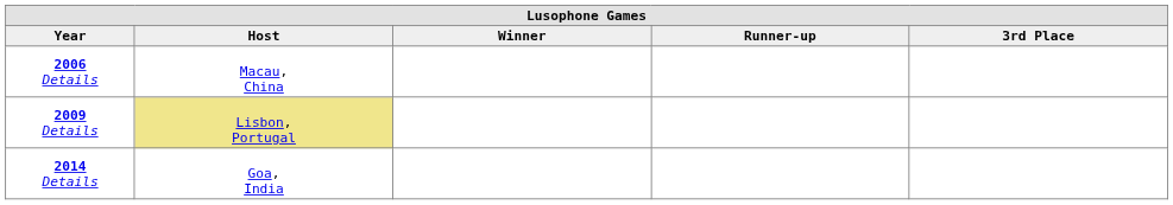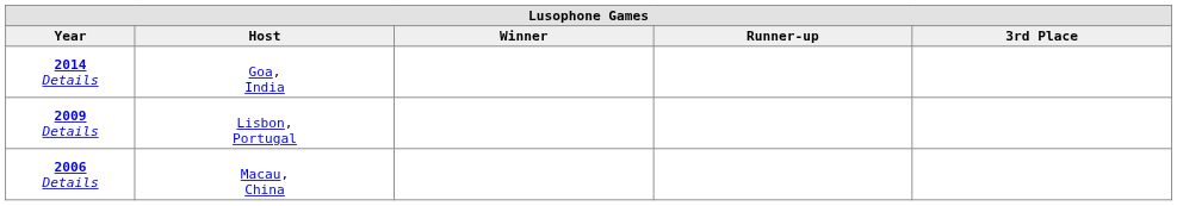rows swapped: 2006 Details <-> 2014 Details
2009 Details | Host: khaki background -> no background
